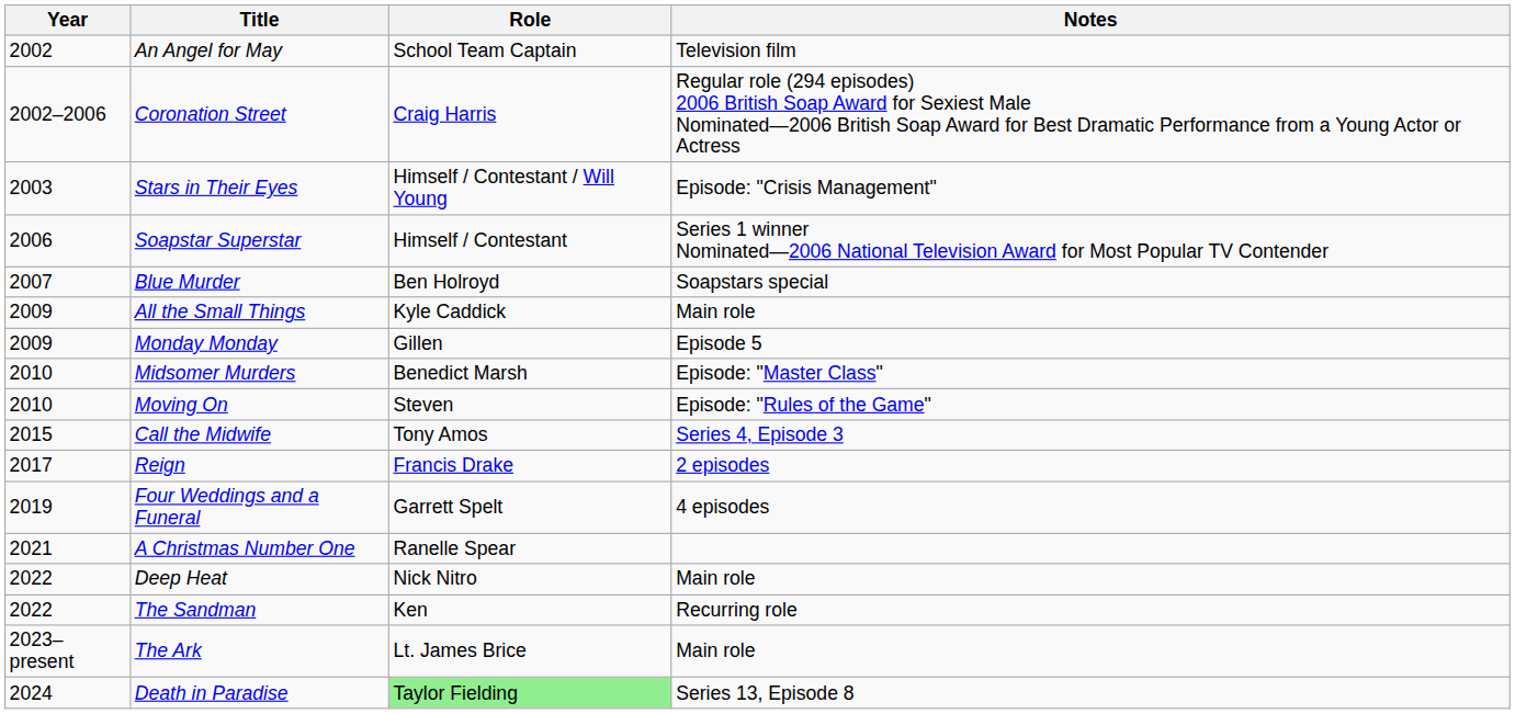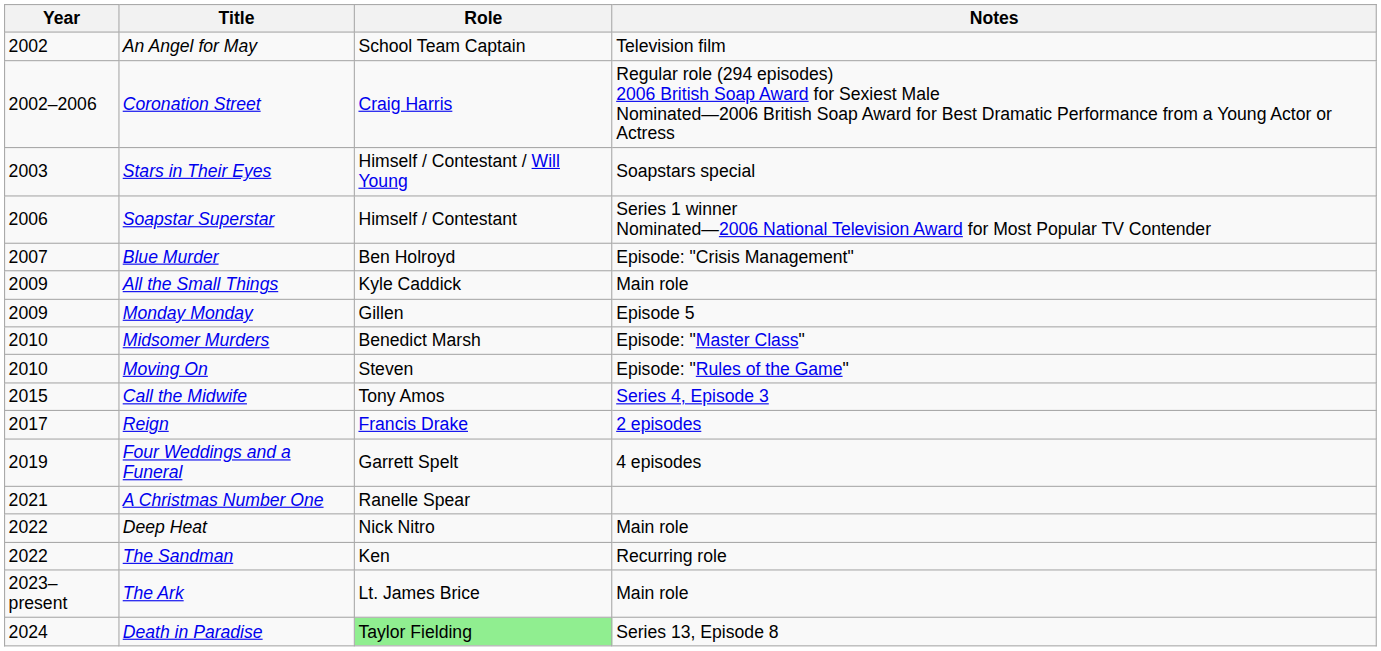Stars in Their Eyes | Notes: Episode: "Crisis Management" -> Soapstars special
Blue Murder | Notes: Soapstars special -> Episode: "Crisis Management"
